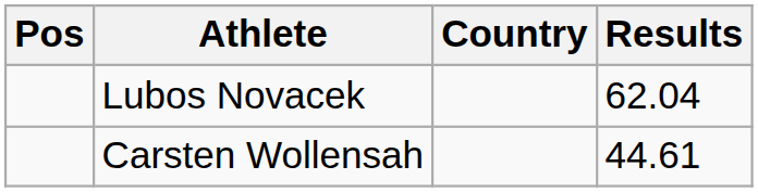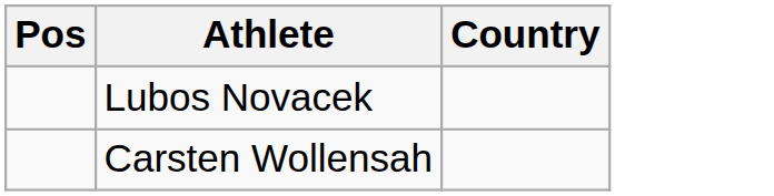- column: Results | 62.04 | 44.61
